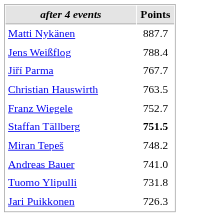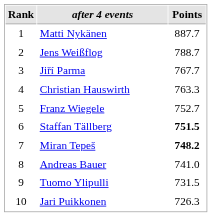+ column: Rank | 1 | 2 | 3 | 4 | 5 | 6 | 7 | 8 | 9 | 10
Jens Weißflog | Points: 788.4 -> 788.7
Christian Hauswirth | Points: 763.5 -> 763.3
Miran Tepeš | Points: normal -> bold
Tuomo Ylipulli | Points: 731.8 -> 731.5
